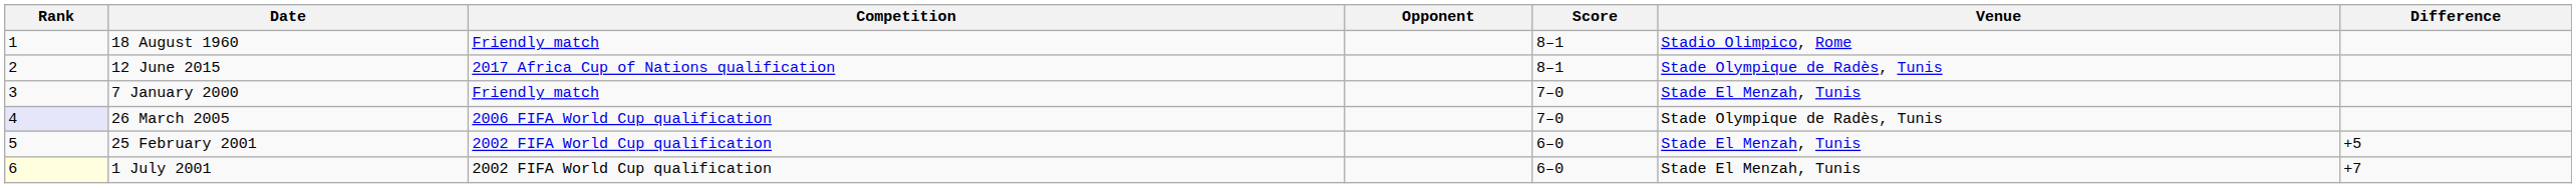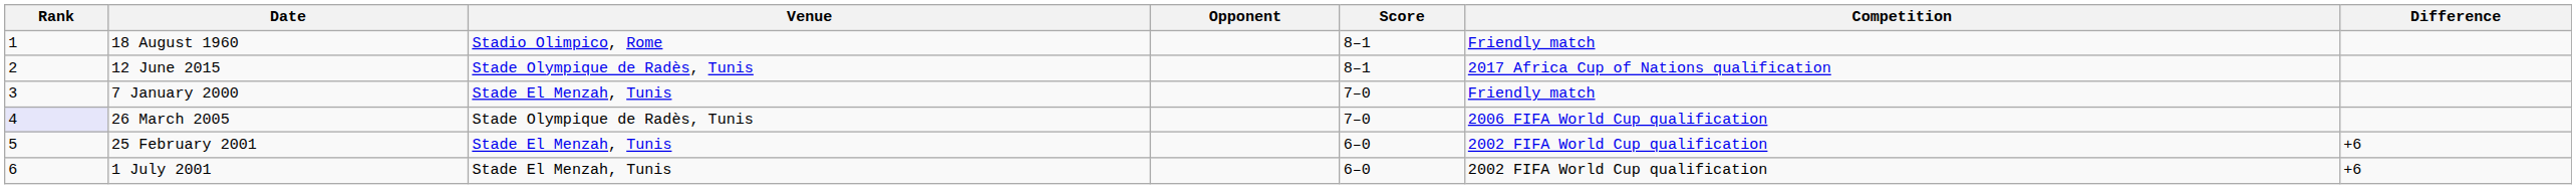columns swapped: Venue <-> Competition
25 February 2001 | Difference: +5 -> +6
1 July 2001 | Rank: lightyellow background -> no background
1 July 2001 | Difference: +7 -> +6
